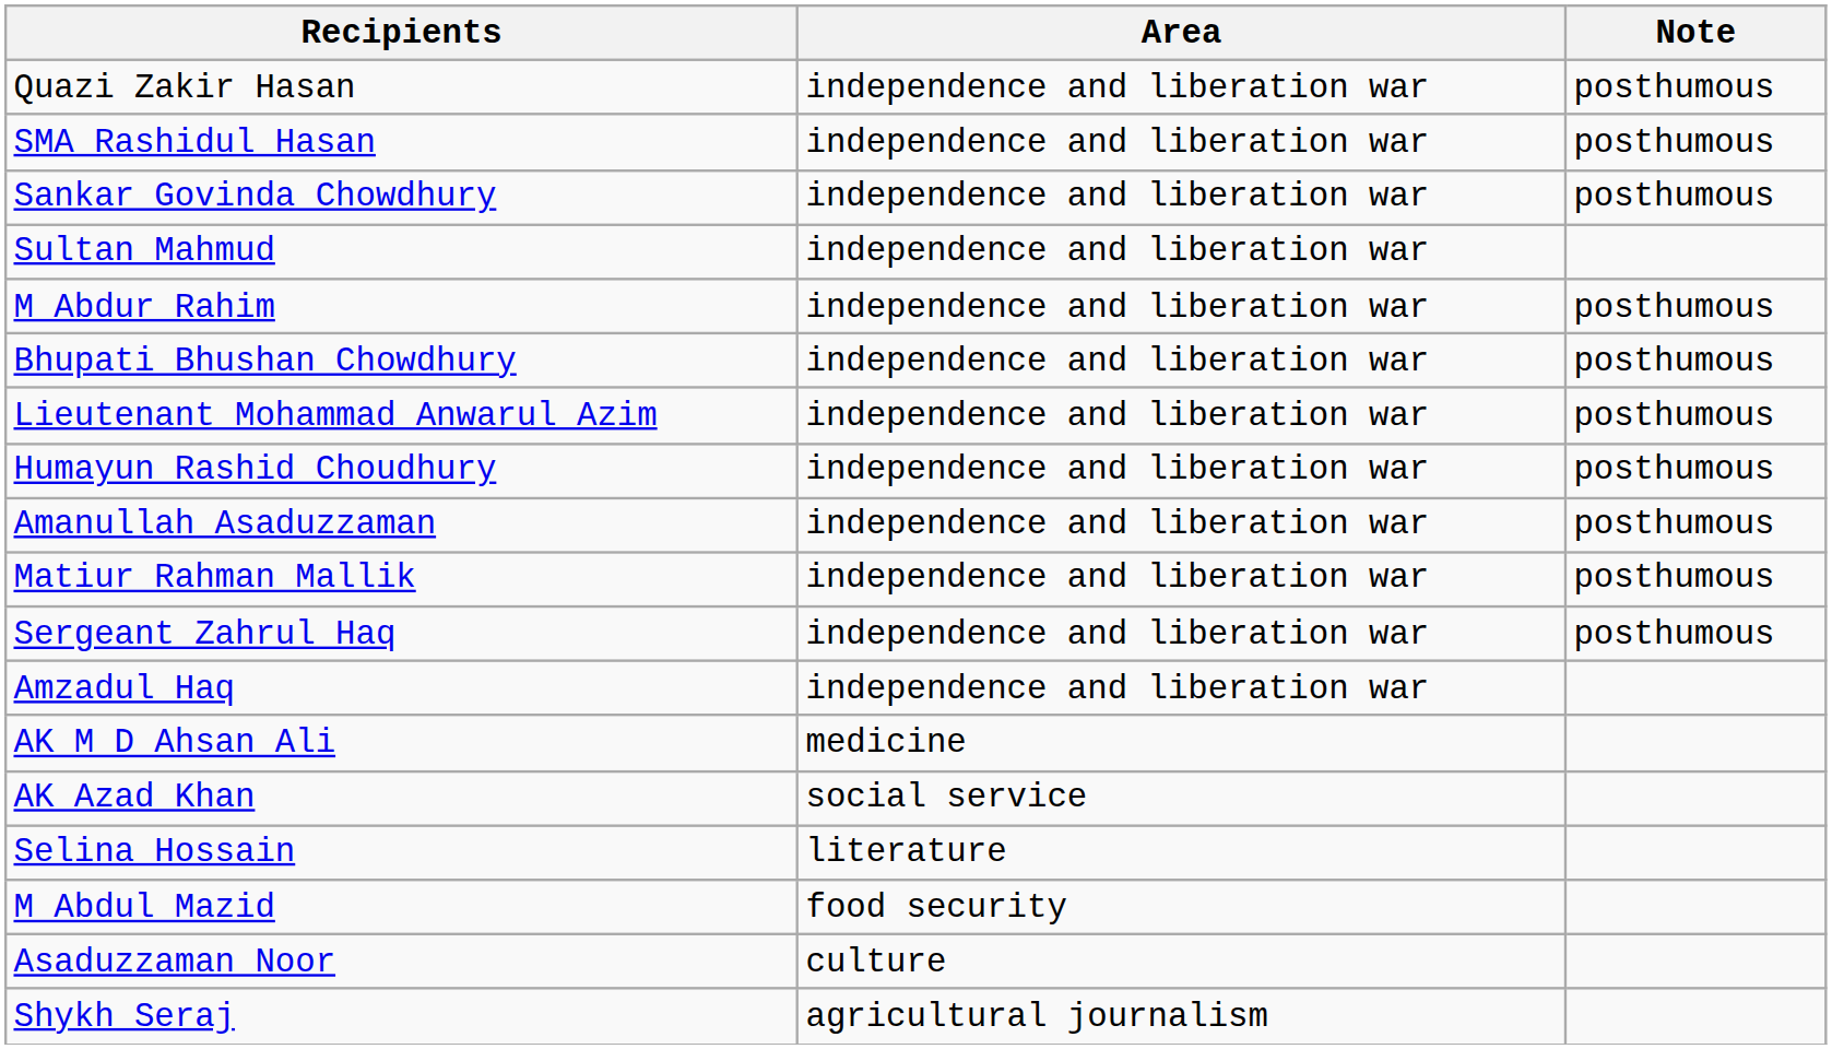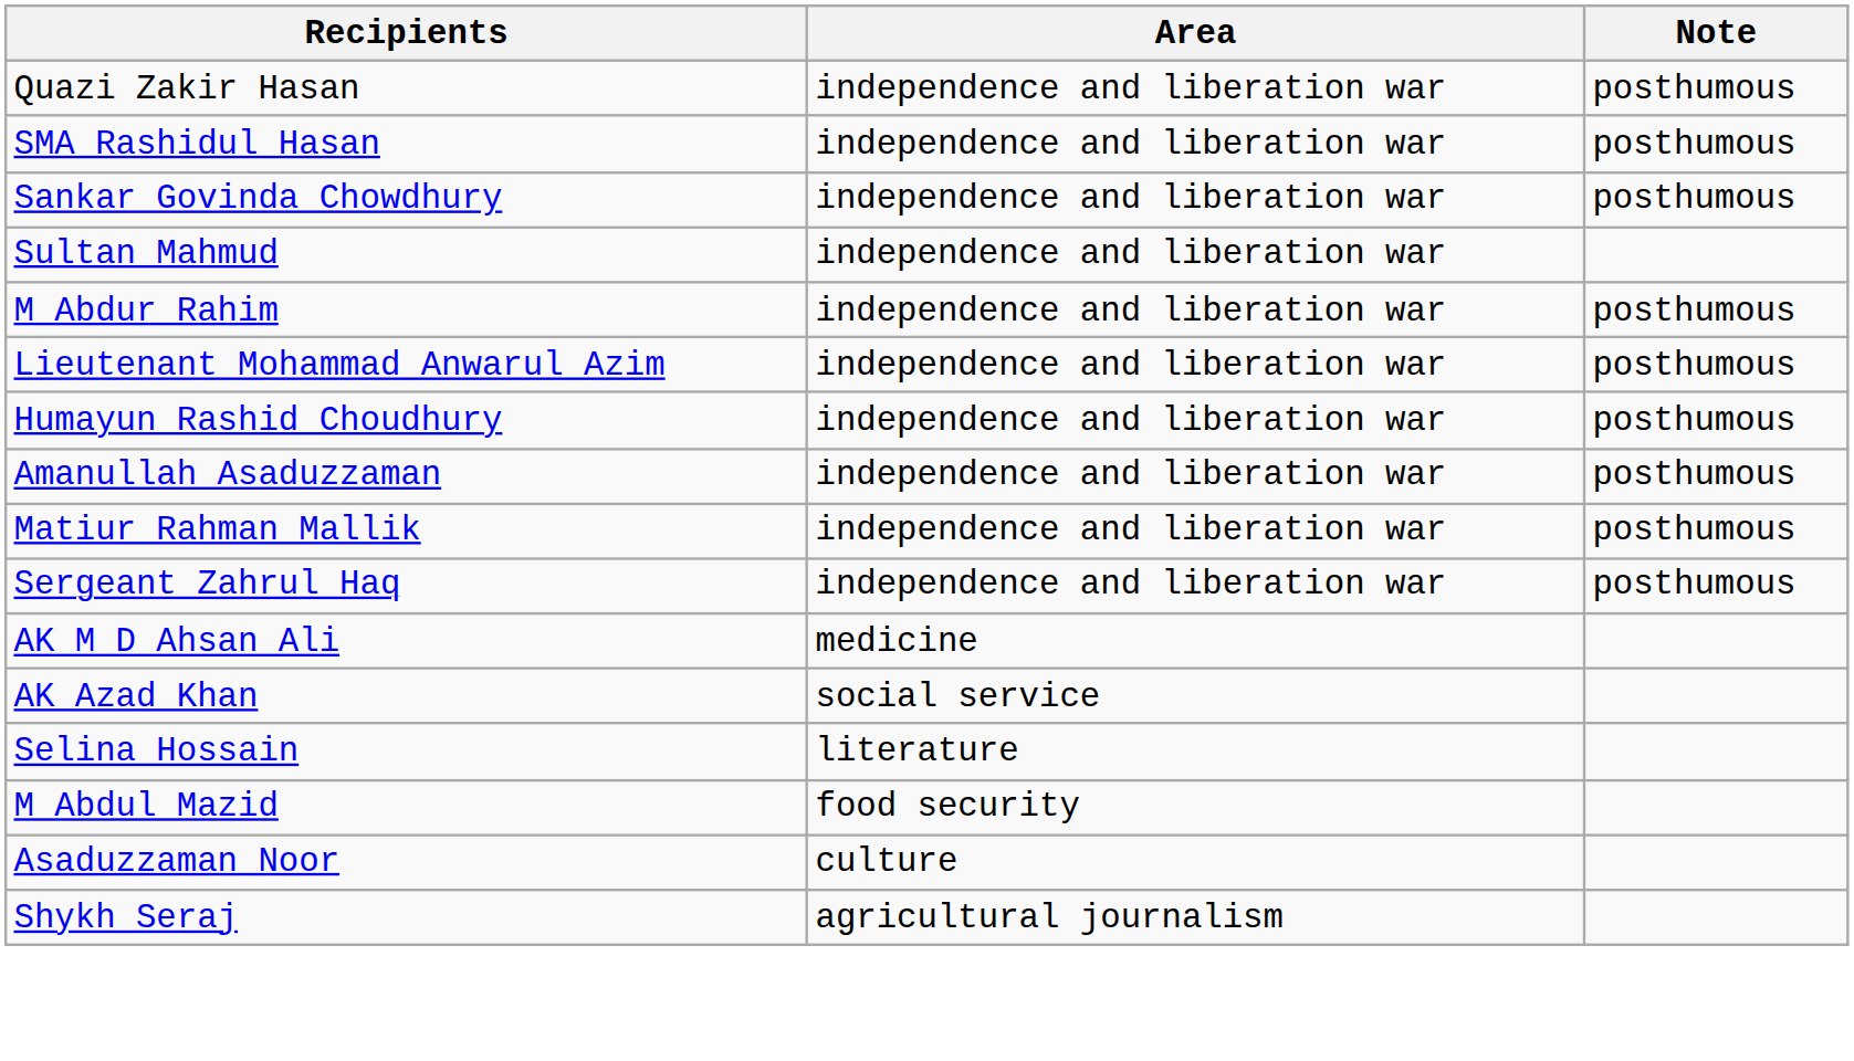- row: Bhupati Bhushan Chowdhury | independence and liberation war | posthumous
- row: Amzadul Haq | independence and liberation war
